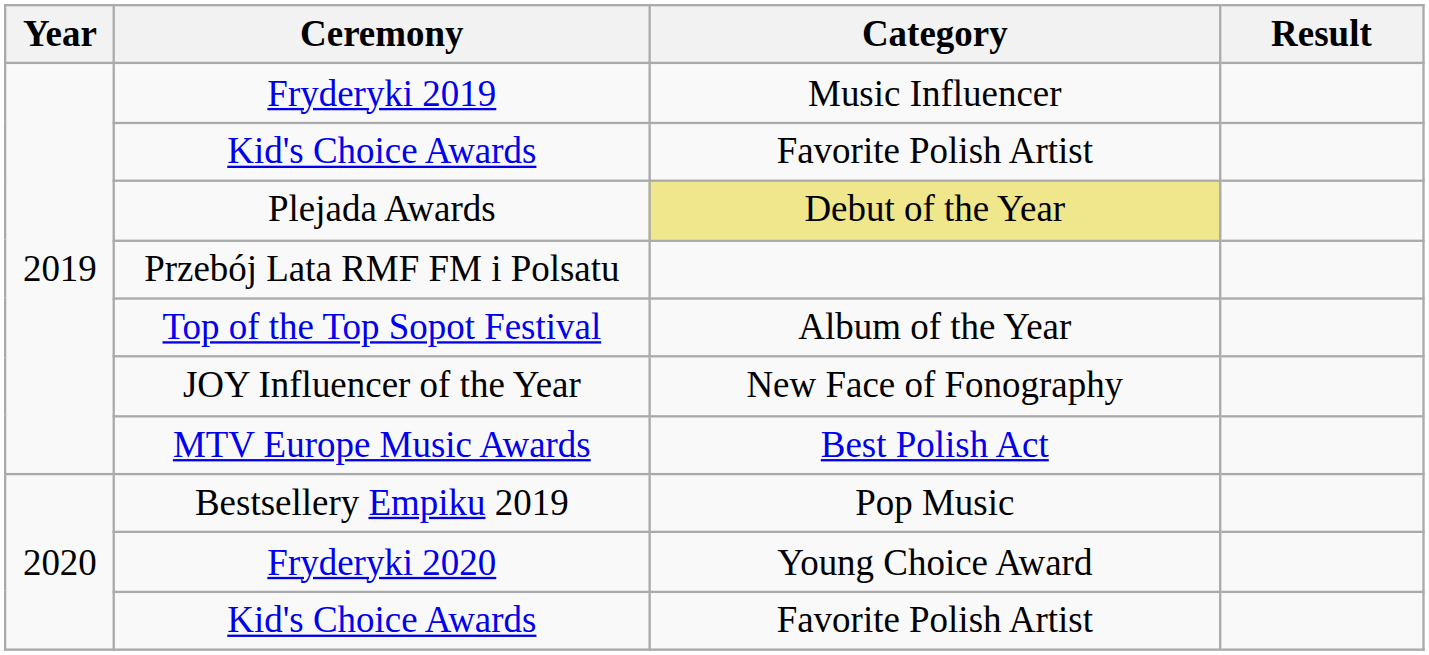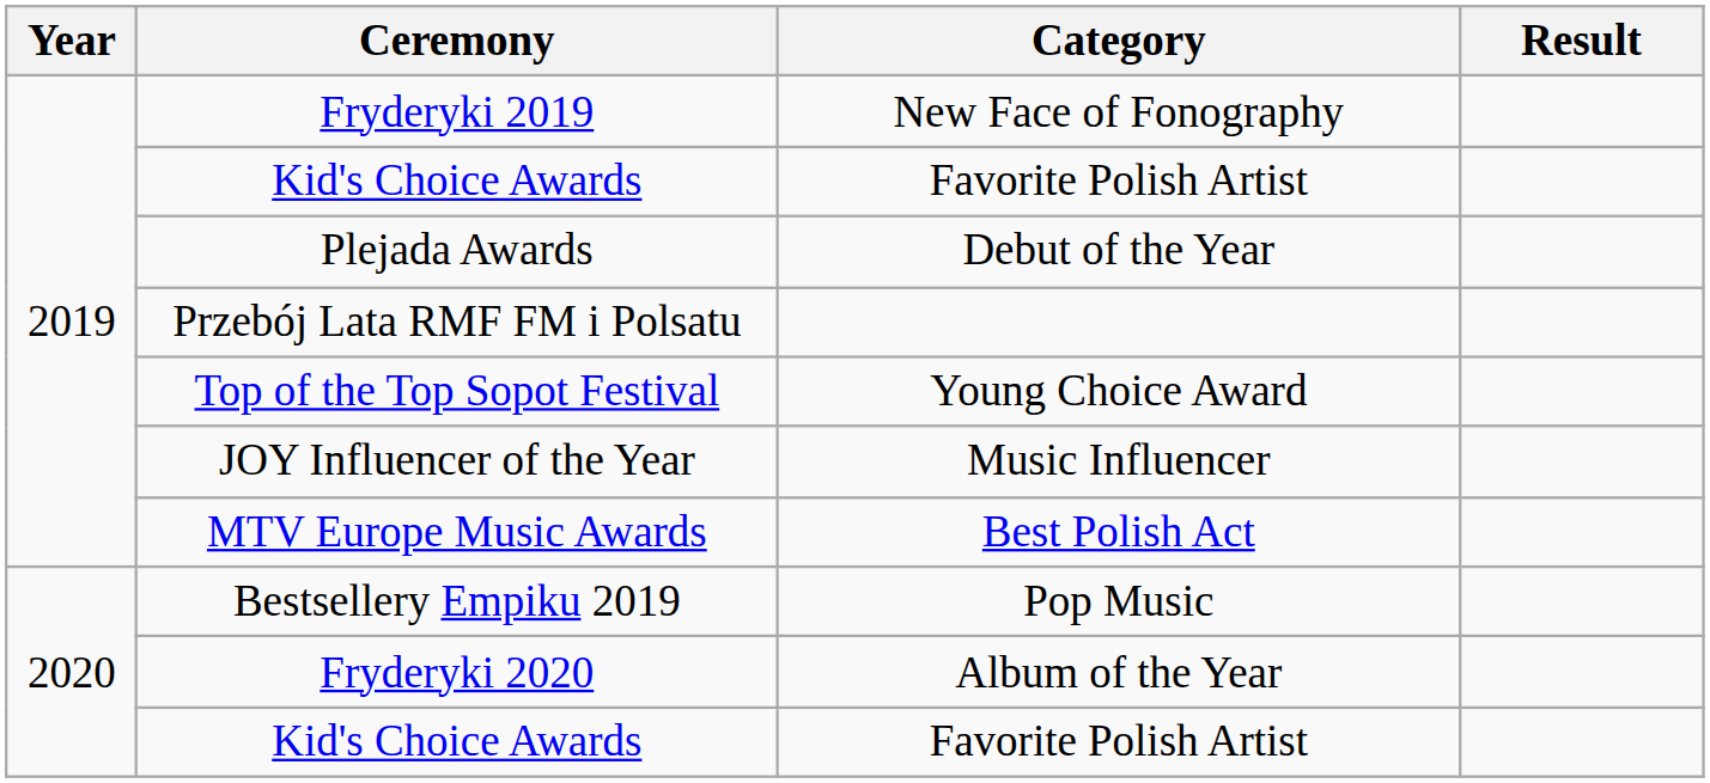Fryderyki 2019 | Category: Music Influencer -> New Face of Fonography
Plejada Awards | Category: khaki background -> no background
Top of the Top Sopot Festival | Category: Album of the Year -> Young Choice Award
JOY Influencer of the Year | Category: New Face of Fonography -> Music Influencer
Fryderyki 2020 | Category: Young Choice Award -> Album of the Year
